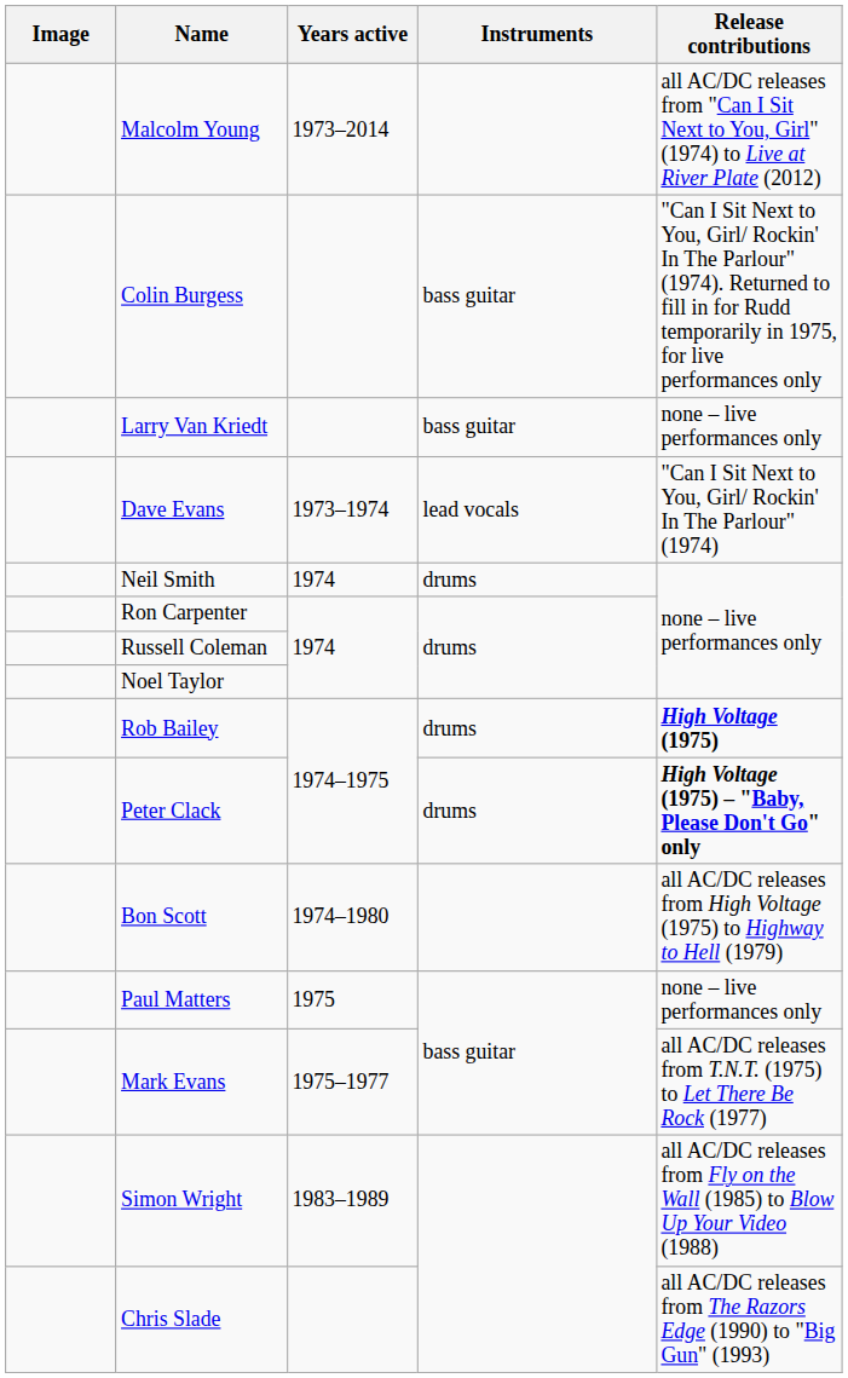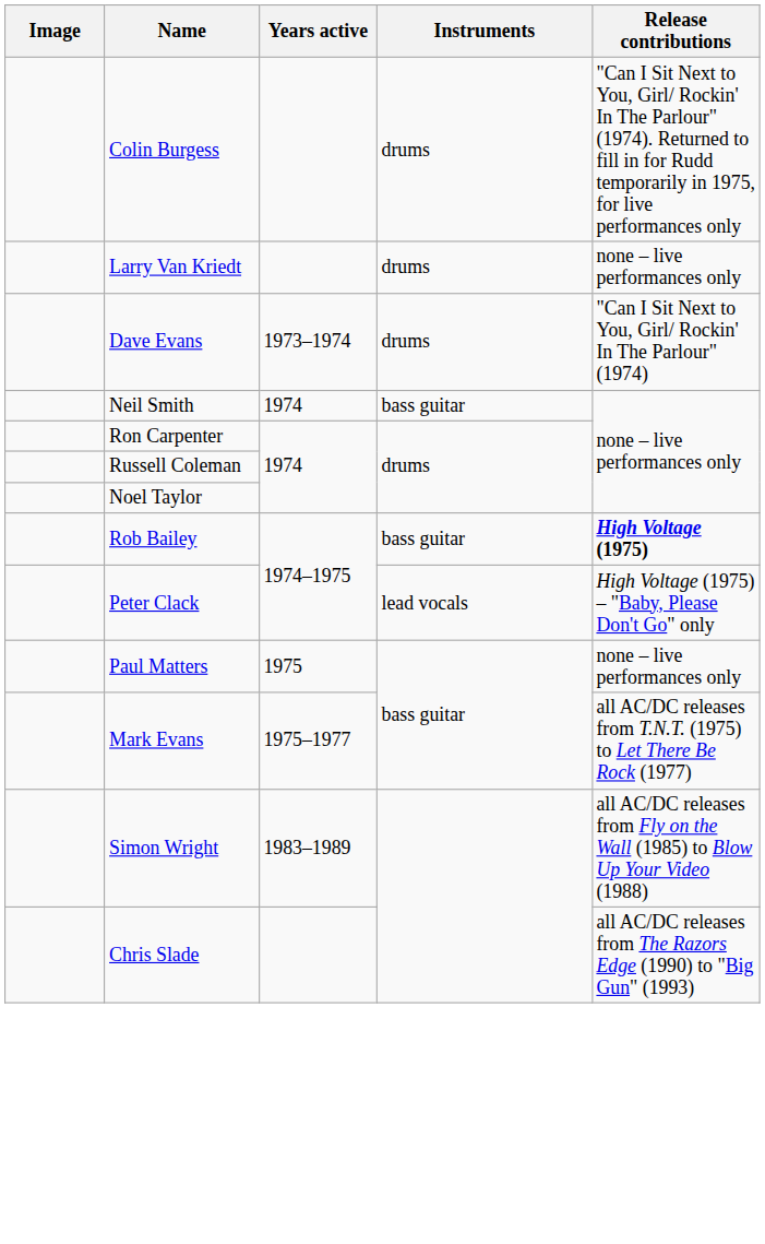- row: Malcolm Young | 1973–2014 | all AC/DC releases from "Can I Sit Next to You, Girl" (1974) to Live at River Plate (2012)
Colin Burgess | Instruments: bass guitar -> drums
Larry Van Kriedt | Instruments: bass guitar -> drums
Dave Evans | Instruments: lead vocals -> drums
Neil Smith | Instruments: drums -> bass guitar
Rob Bailey | Instruments: drums -> bass guitar
Peter Clack | Instruments: drums -> lead vocals
Peter Clack | Release contributions: bold -> normal
- row: Bon Scott | 1974–1980 | all AC/DC releases from High Voltage (1975) to Highway to Hell (1979)
